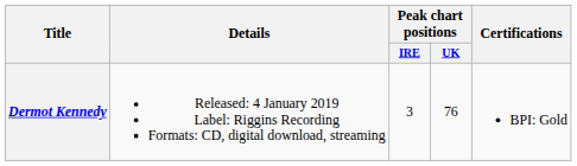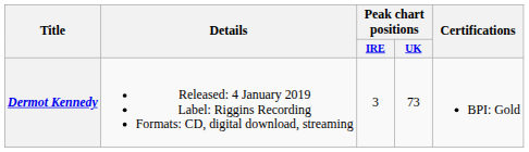Dermot Kennedy | Peak chart positions / UK: 76 -> 73
